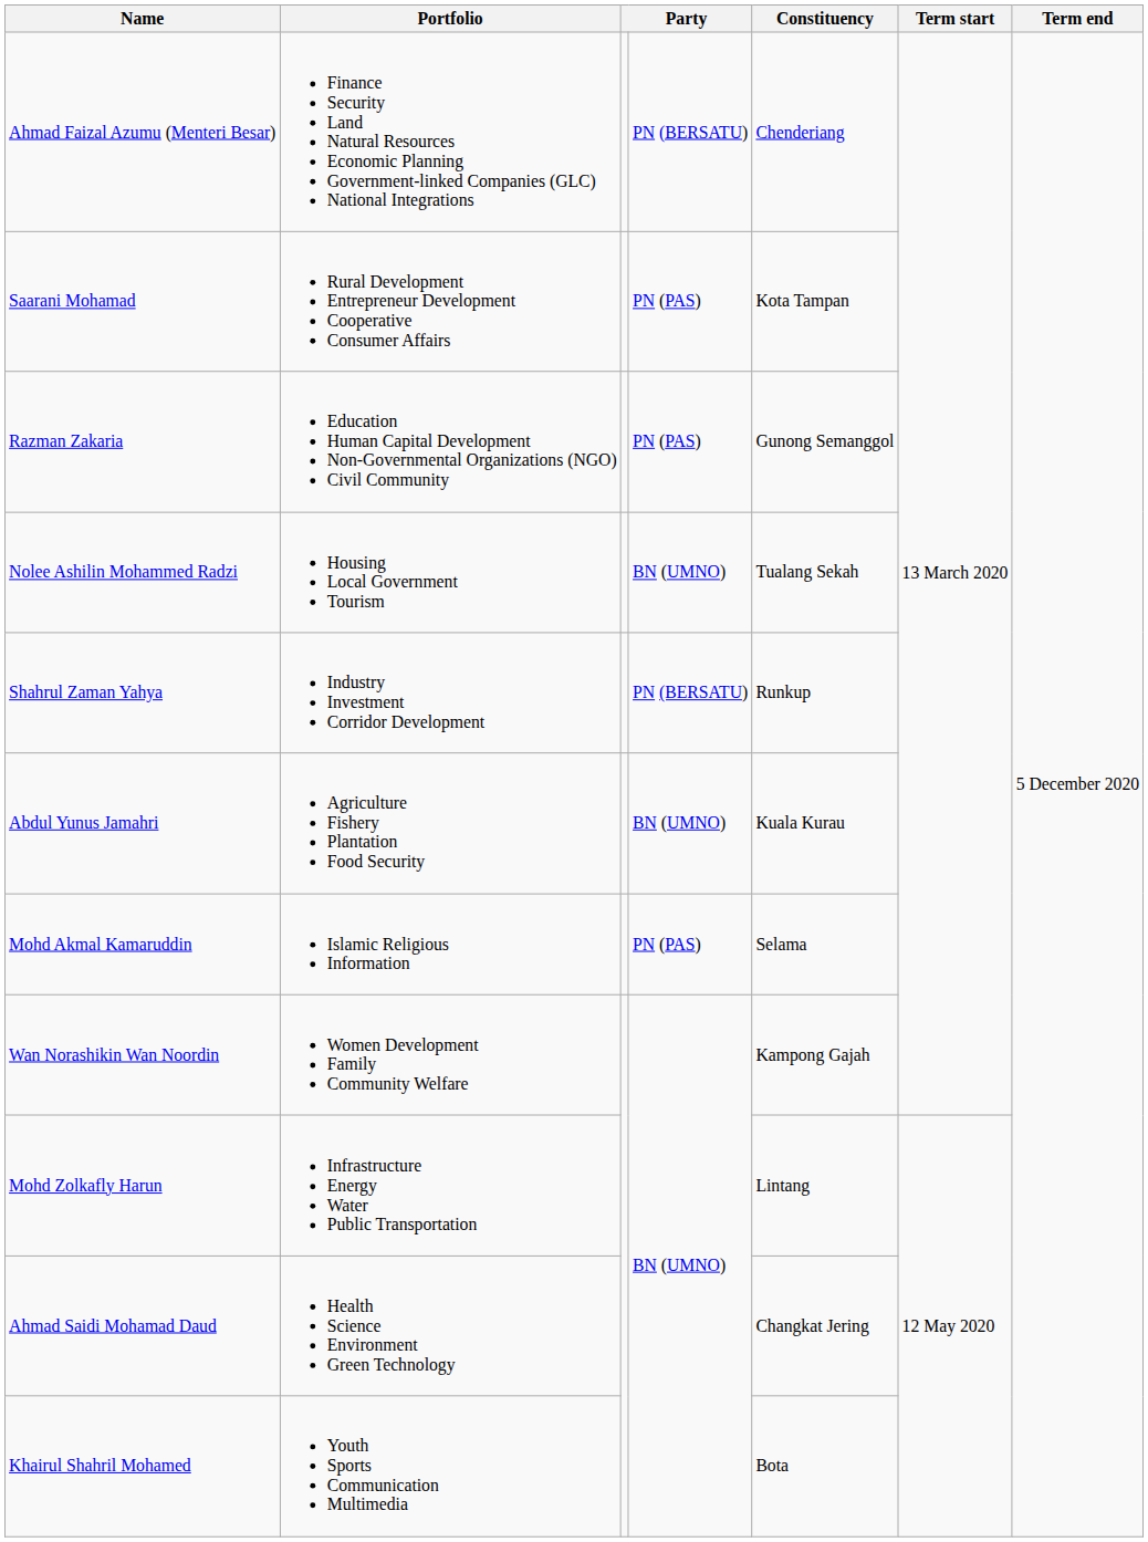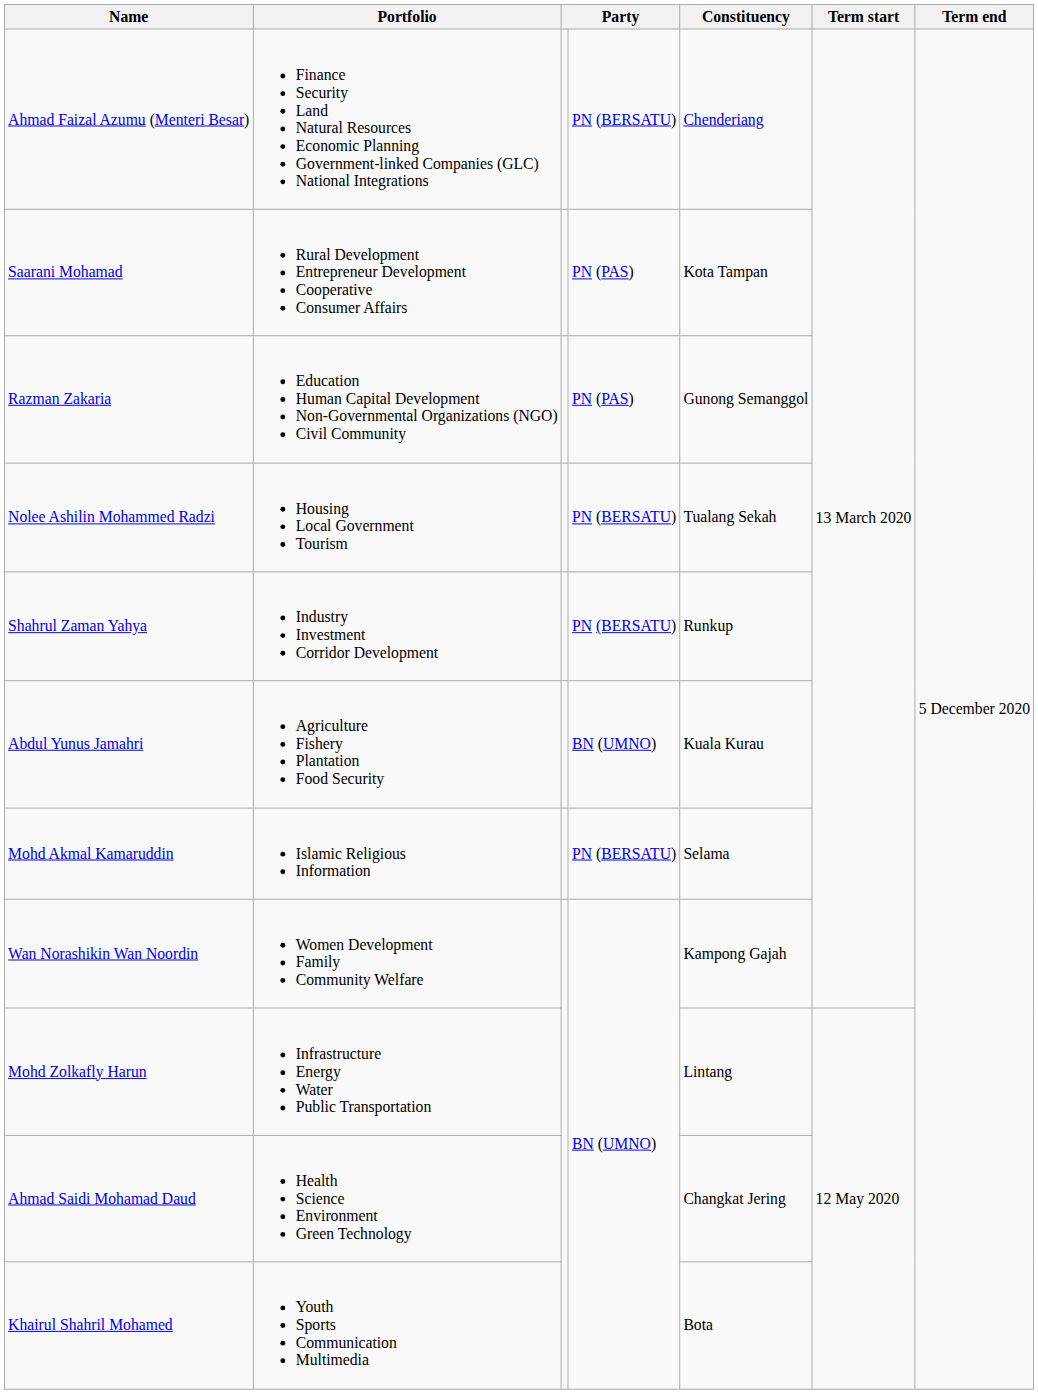Nolee Ashilin Mohammed Radzi | column 4: BN (UMNO) -> PN (BERSATU)
Mohd Akmal Kamaruddin | column 4: PN (PAS) -> PN (BERSATU)
